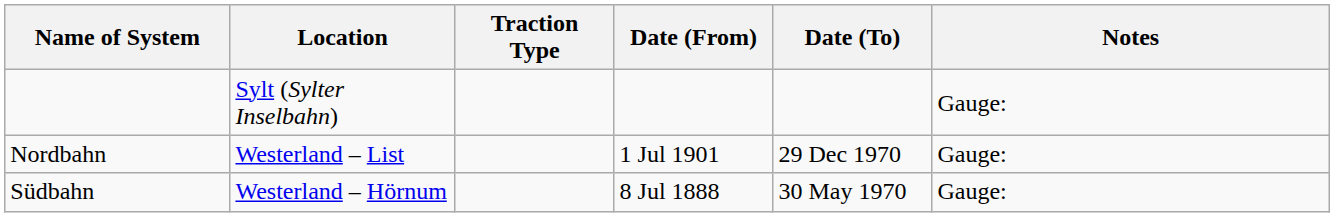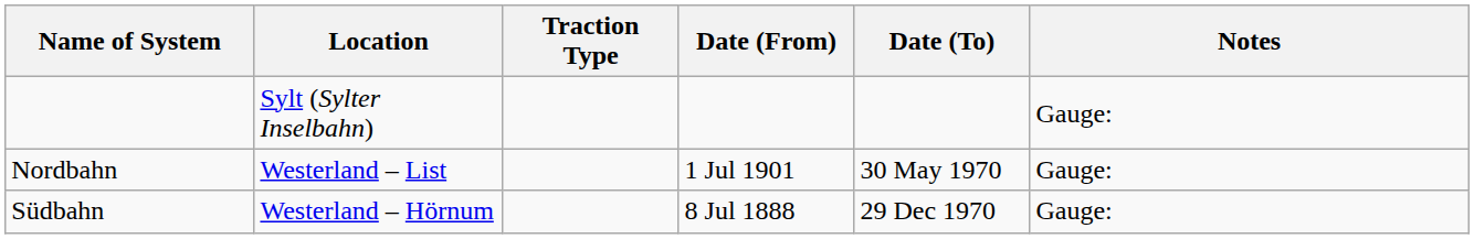Nordbahn | Date (To): 29 Dec 1970 -> 30 May 1970
Südbahn | Date (To): 30 May 1970 -> 29 Dec 1970
